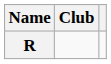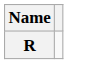- column: Club
